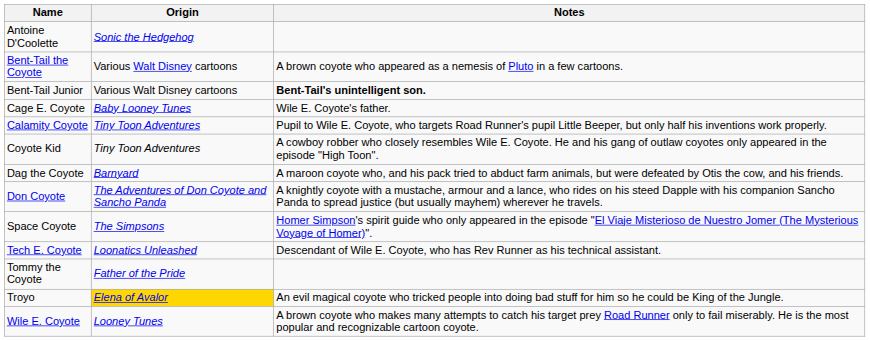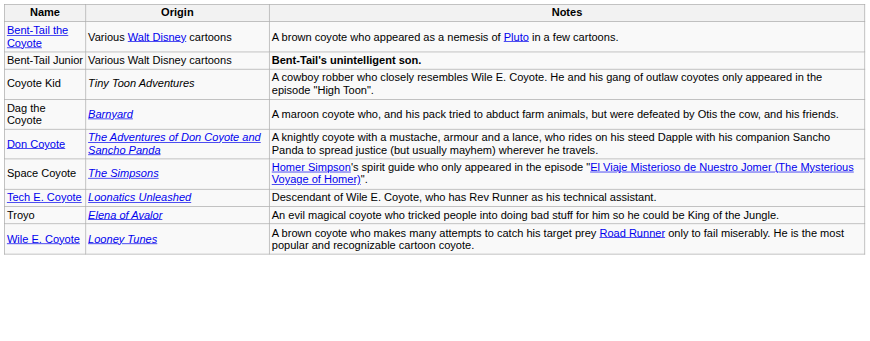- row: Antoine D'Coolette | Sonic the Hedgehog
- row: Cage E. Coyote | Baby Looney Tunes | Wile E. Coyote's father.
- row: Calamity Coyote | Tiny Toon Adventures | Pupil to Wile E. Coyote, who targets Road Runner's pupil Little Beeper, but only half his inventions work properly.
- row: Tommy the Coyote | Father of the Pride
Troyo | Origin: gold background -> no background
